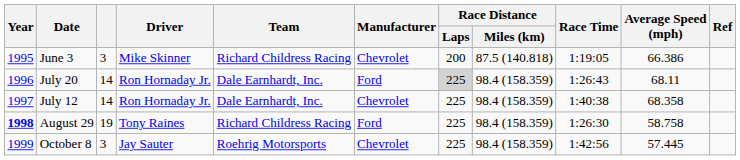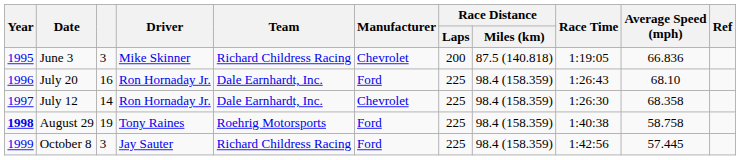June 3 | Average Speed (mph): 66.386 -> 66.836
July 20 | column 3: 14 -> 16
July 20 | Race Distance / Laps: lightgrey background -> no background
July 20 | Average Speed (mph): 68.11 -> 68.10
July 12 | Race Time: 1:40:38 -> 1:26:30
August 29 | Team: Richard Childress Racing -> Roehrig Motorsports
August 29 | Race Time: 1:26:30 -> 1:40:38
October 8 | Team: Roehrig Motorsports -> Richard Childress Racing
October 8 | Manufacturer: Chevrolet -> Ford
